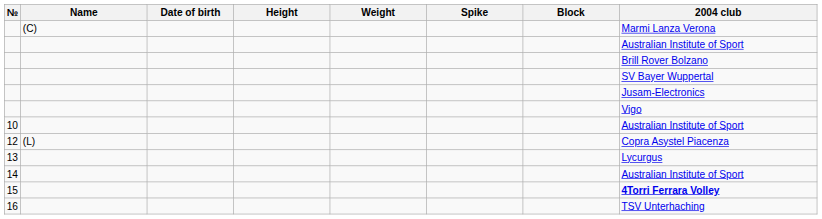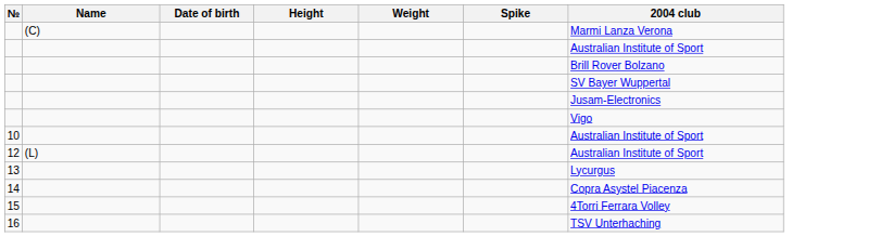- column: Block
12 | 2004 club: Copra Asystel Piacenza -> Australian Institute of Sport
14 | 2004 club: Australian Institute of Sport -> Copra Asystel Piacenza
15 | 2004 club: bold -> normal
